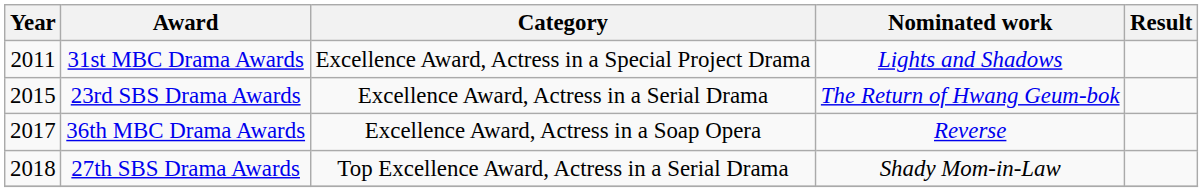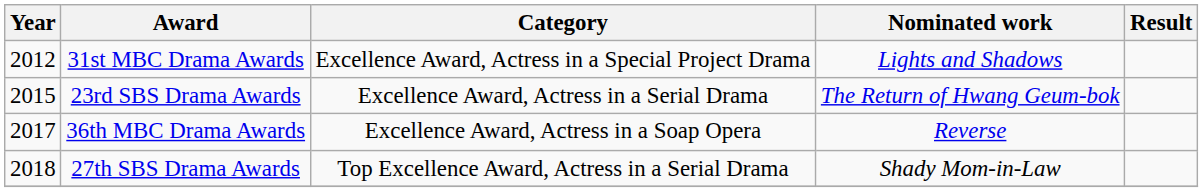31st MBC Drama Awards | Year: 2011 -> 2012
